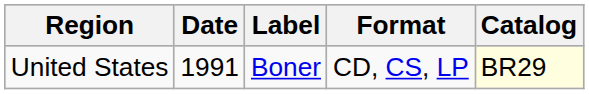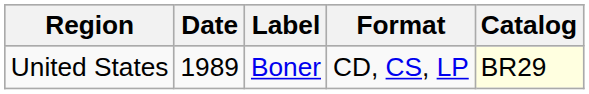United States | Date: 1991 -> 1989
